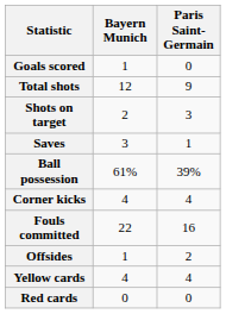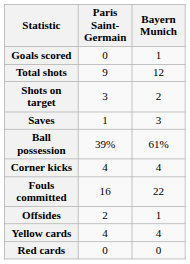columns swapped: Paris Saint-Germain <-> Bayern Munich
